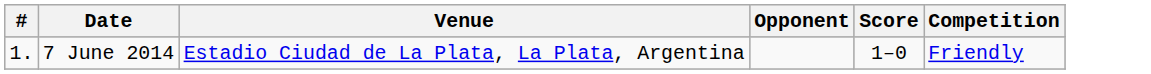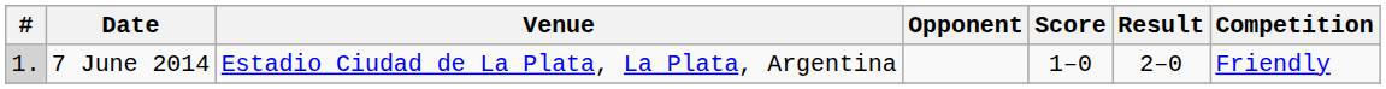+ column: Result | 2–0
7 June 2014 | #: no background -> lightgrey background
